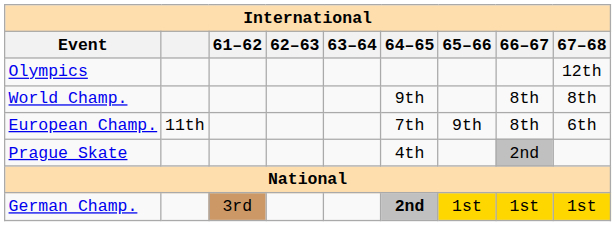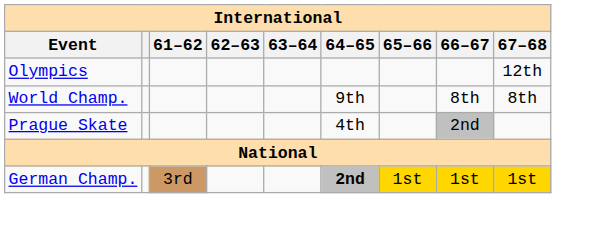- row: European Champ. | 11th | 7th | 9th | 8th | 6th
